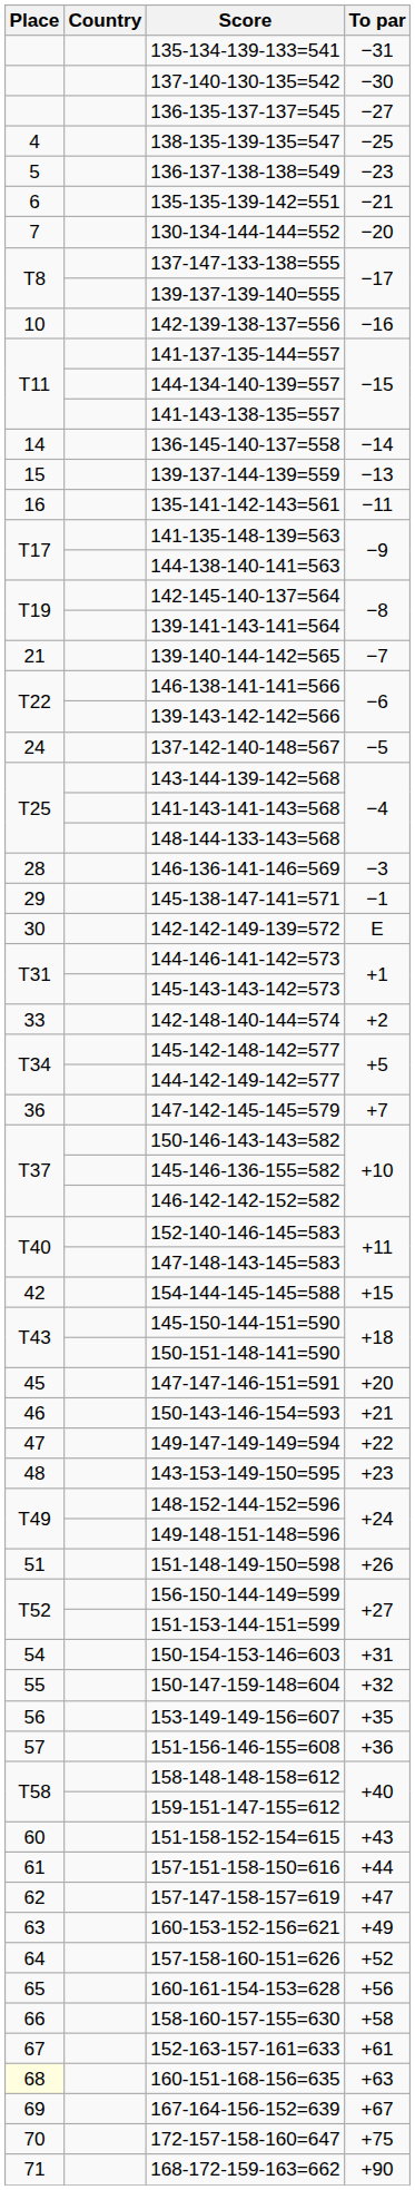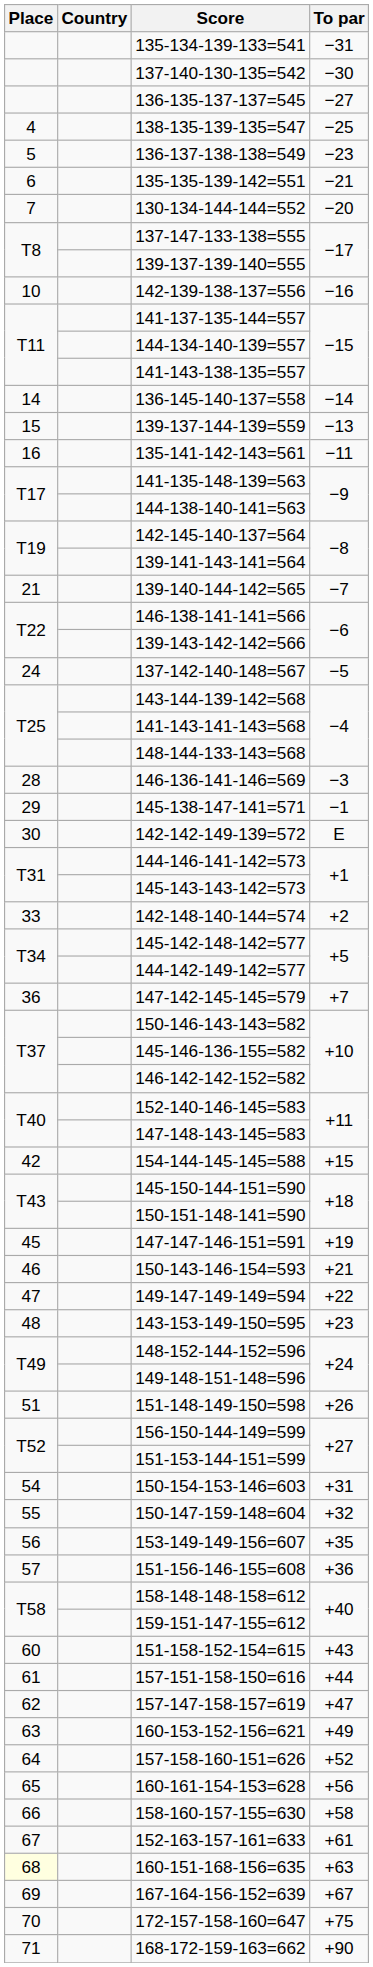147-147-146-151=591 | To par: +20 -> +19
